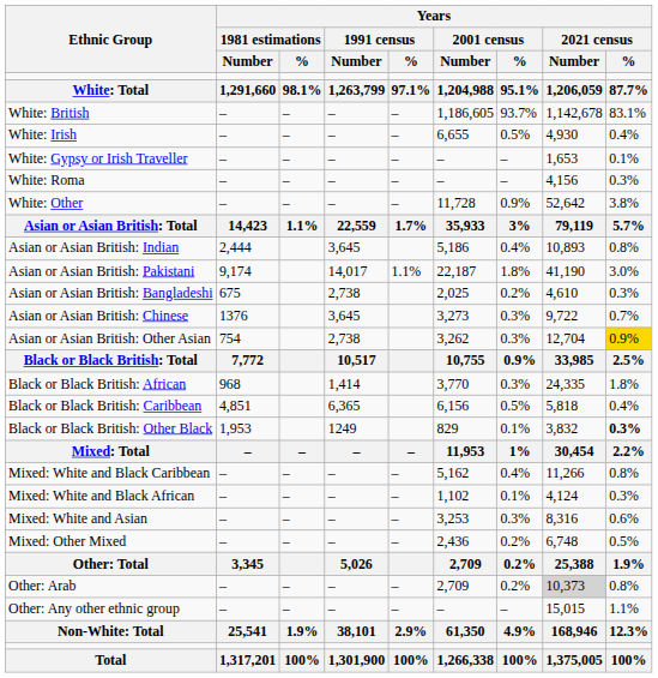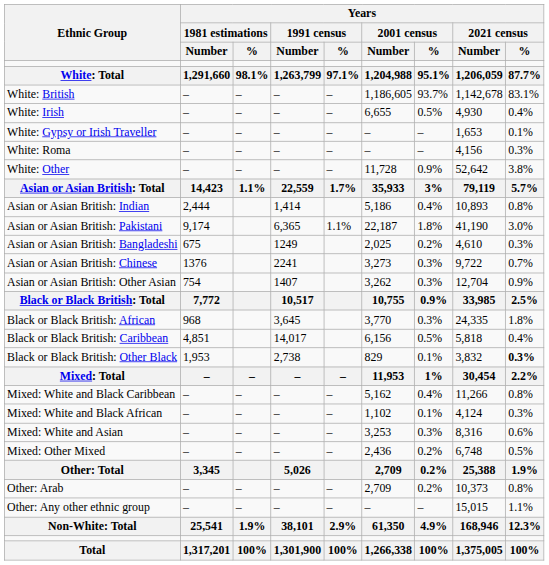Asian or Asian British: Indian | Years / 1991 census / Number: 3,645 -> 1,414
Asian or Asian British: Pakistani | Years / 1991 census / Number: 14,017 -> 6,365
Asian or Asian British: Bangladeshi | Years / 1991 census / Number: 2,738 -> 1249
Asian or Asian British: Chinese | Years / 1991 census / Number: 3,645 -> 2241
Asian or Asian British: Other Asian | Years / 1991 census / Number: 2,738 -> 1407
Asian or Asian British: Other Asian | Years / 2021 census / %: gold background -> no background
Black or Black British: African | Years / 1991 census / Number: 1,414 -> 3,645
Black or Black British: Caribbean | Years / 1991 census / Number: 6,365 -> 14,017
Black or Black British: Other Black | Years / 1991 census / Number: 1249 -> 2,738
Other: Arab | Years / 2021 census / Number: lightgrey background -> no background
